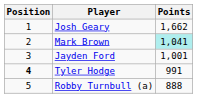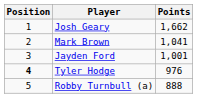Mark Brown | Points: paleturquoise background -> no background
Tyler Hodge | Points: 991 -> 976
